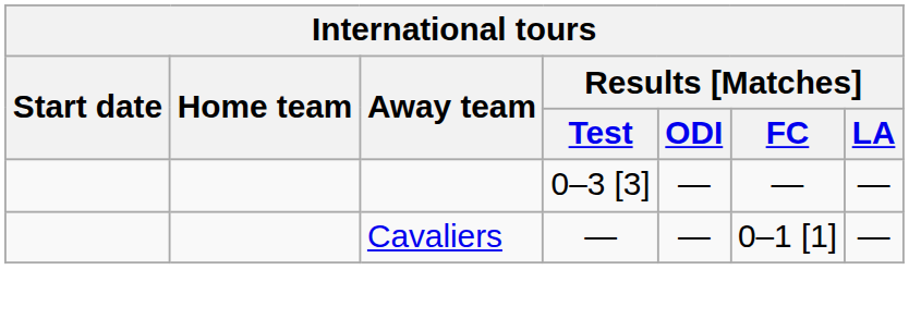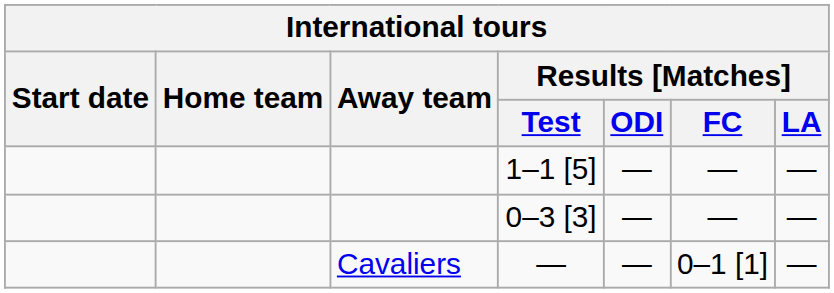+ row: 1–1 [5] | — | — | —
